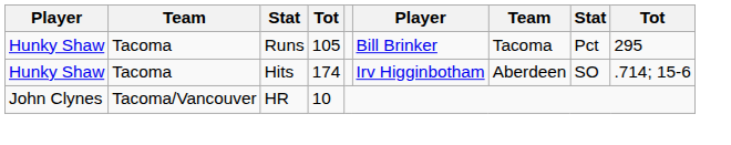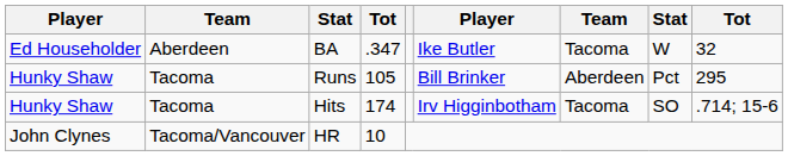+ row: Ed Householder | Aberdeen | BA | .347 | Ike Butler | Tacoma | W | 32
Runs | column 7: Tacoma -> Aberdeen
Hits | column 7: Aberdeen -> Tacoma
